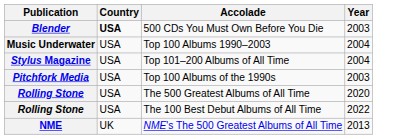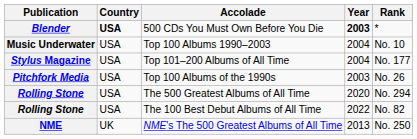+ column: Rank | * | No. 10 | No. 177 | No. 26 | No. 294 | No. 82 | No. 250
500 CDs You Must Own Before You Die | Year: normal -> bold
